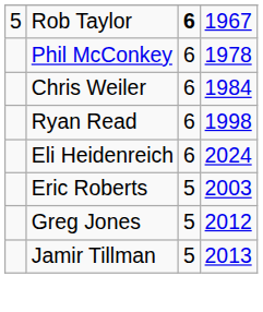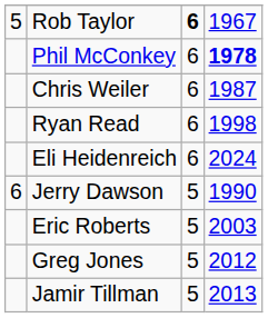Phil McConkey | column 4: normal -> bold
Chris Weiler | column 4: 1984 -> 1987
+ row: 6 | Jerry Dawson | 5 | 1990
